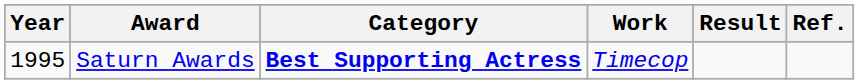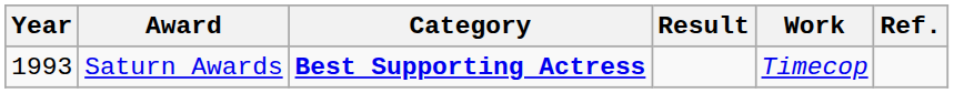columns swapped: Work <-> Result
Saturn Awards | Year: 1995 -> 1993
